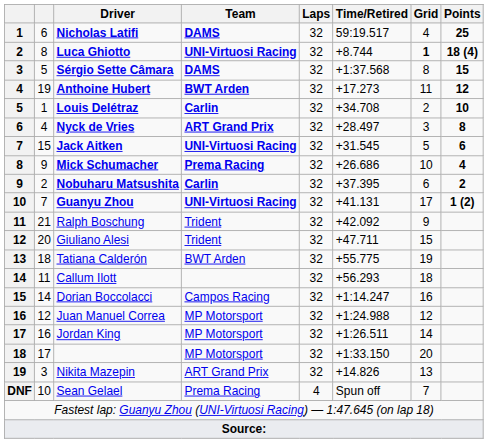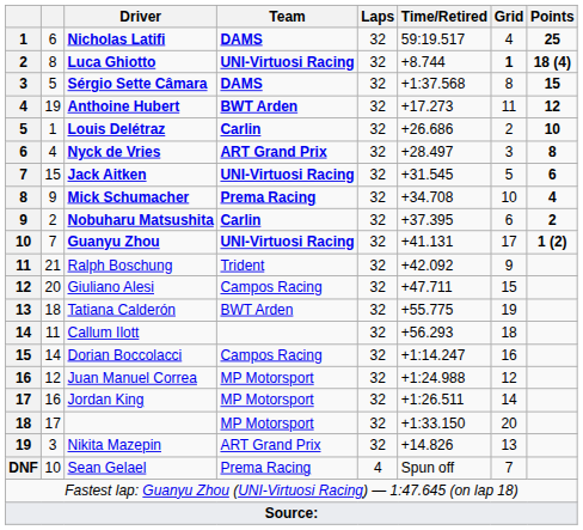Louis Delétraz | Time/Retired: +34.708 -> +26.686
Mick Schumacher | Time/Retired: +26.686 -> +34.708
Giuliano Alesi | Team: Trident -> Campos Racing
